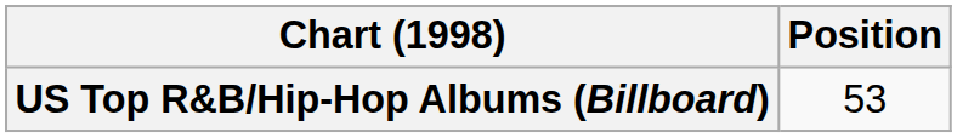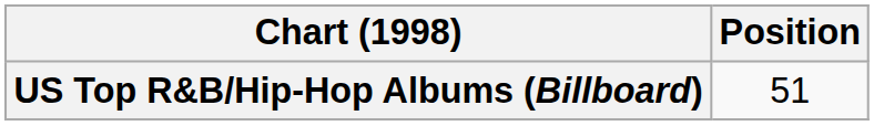US Top R&B/Hip-Hop Albums (Billboard) | Position: 53 -> 51
